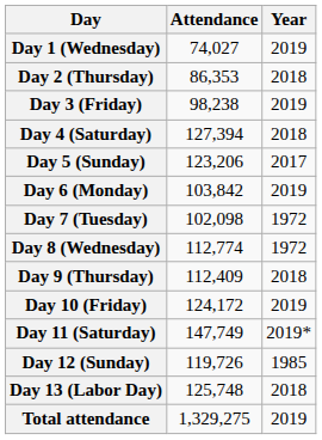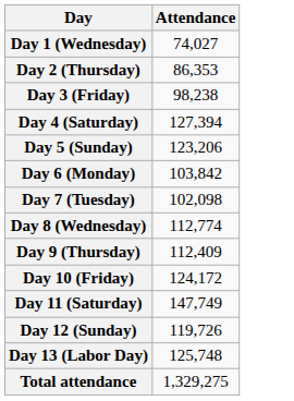- column: Year | 2019 | 2018 | 2019 | 2018 | 2017 | 2019 | 1972 | 1972 | 2018 | 2019 | 2019* | 1985 | 2018 | 2019
